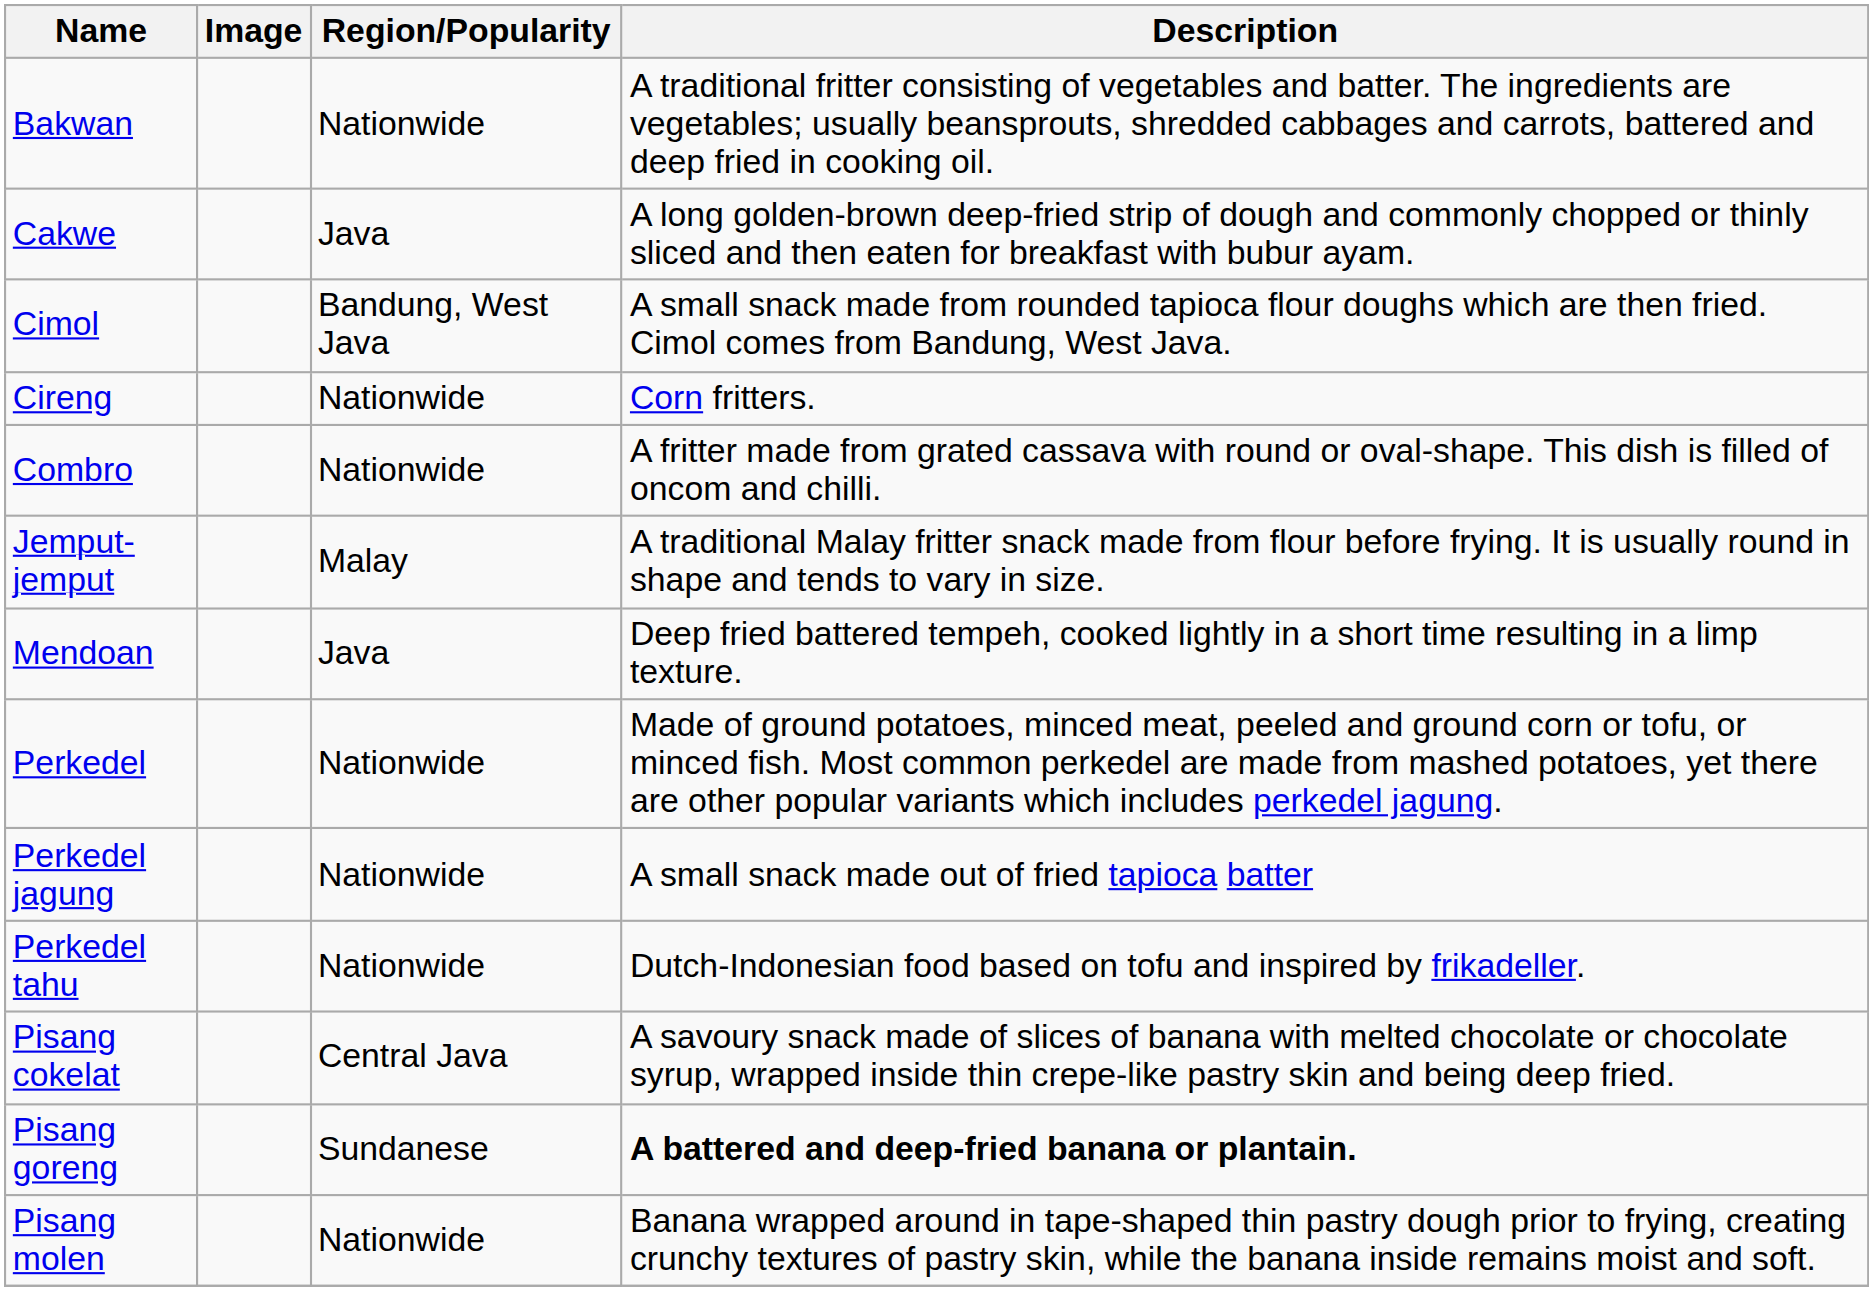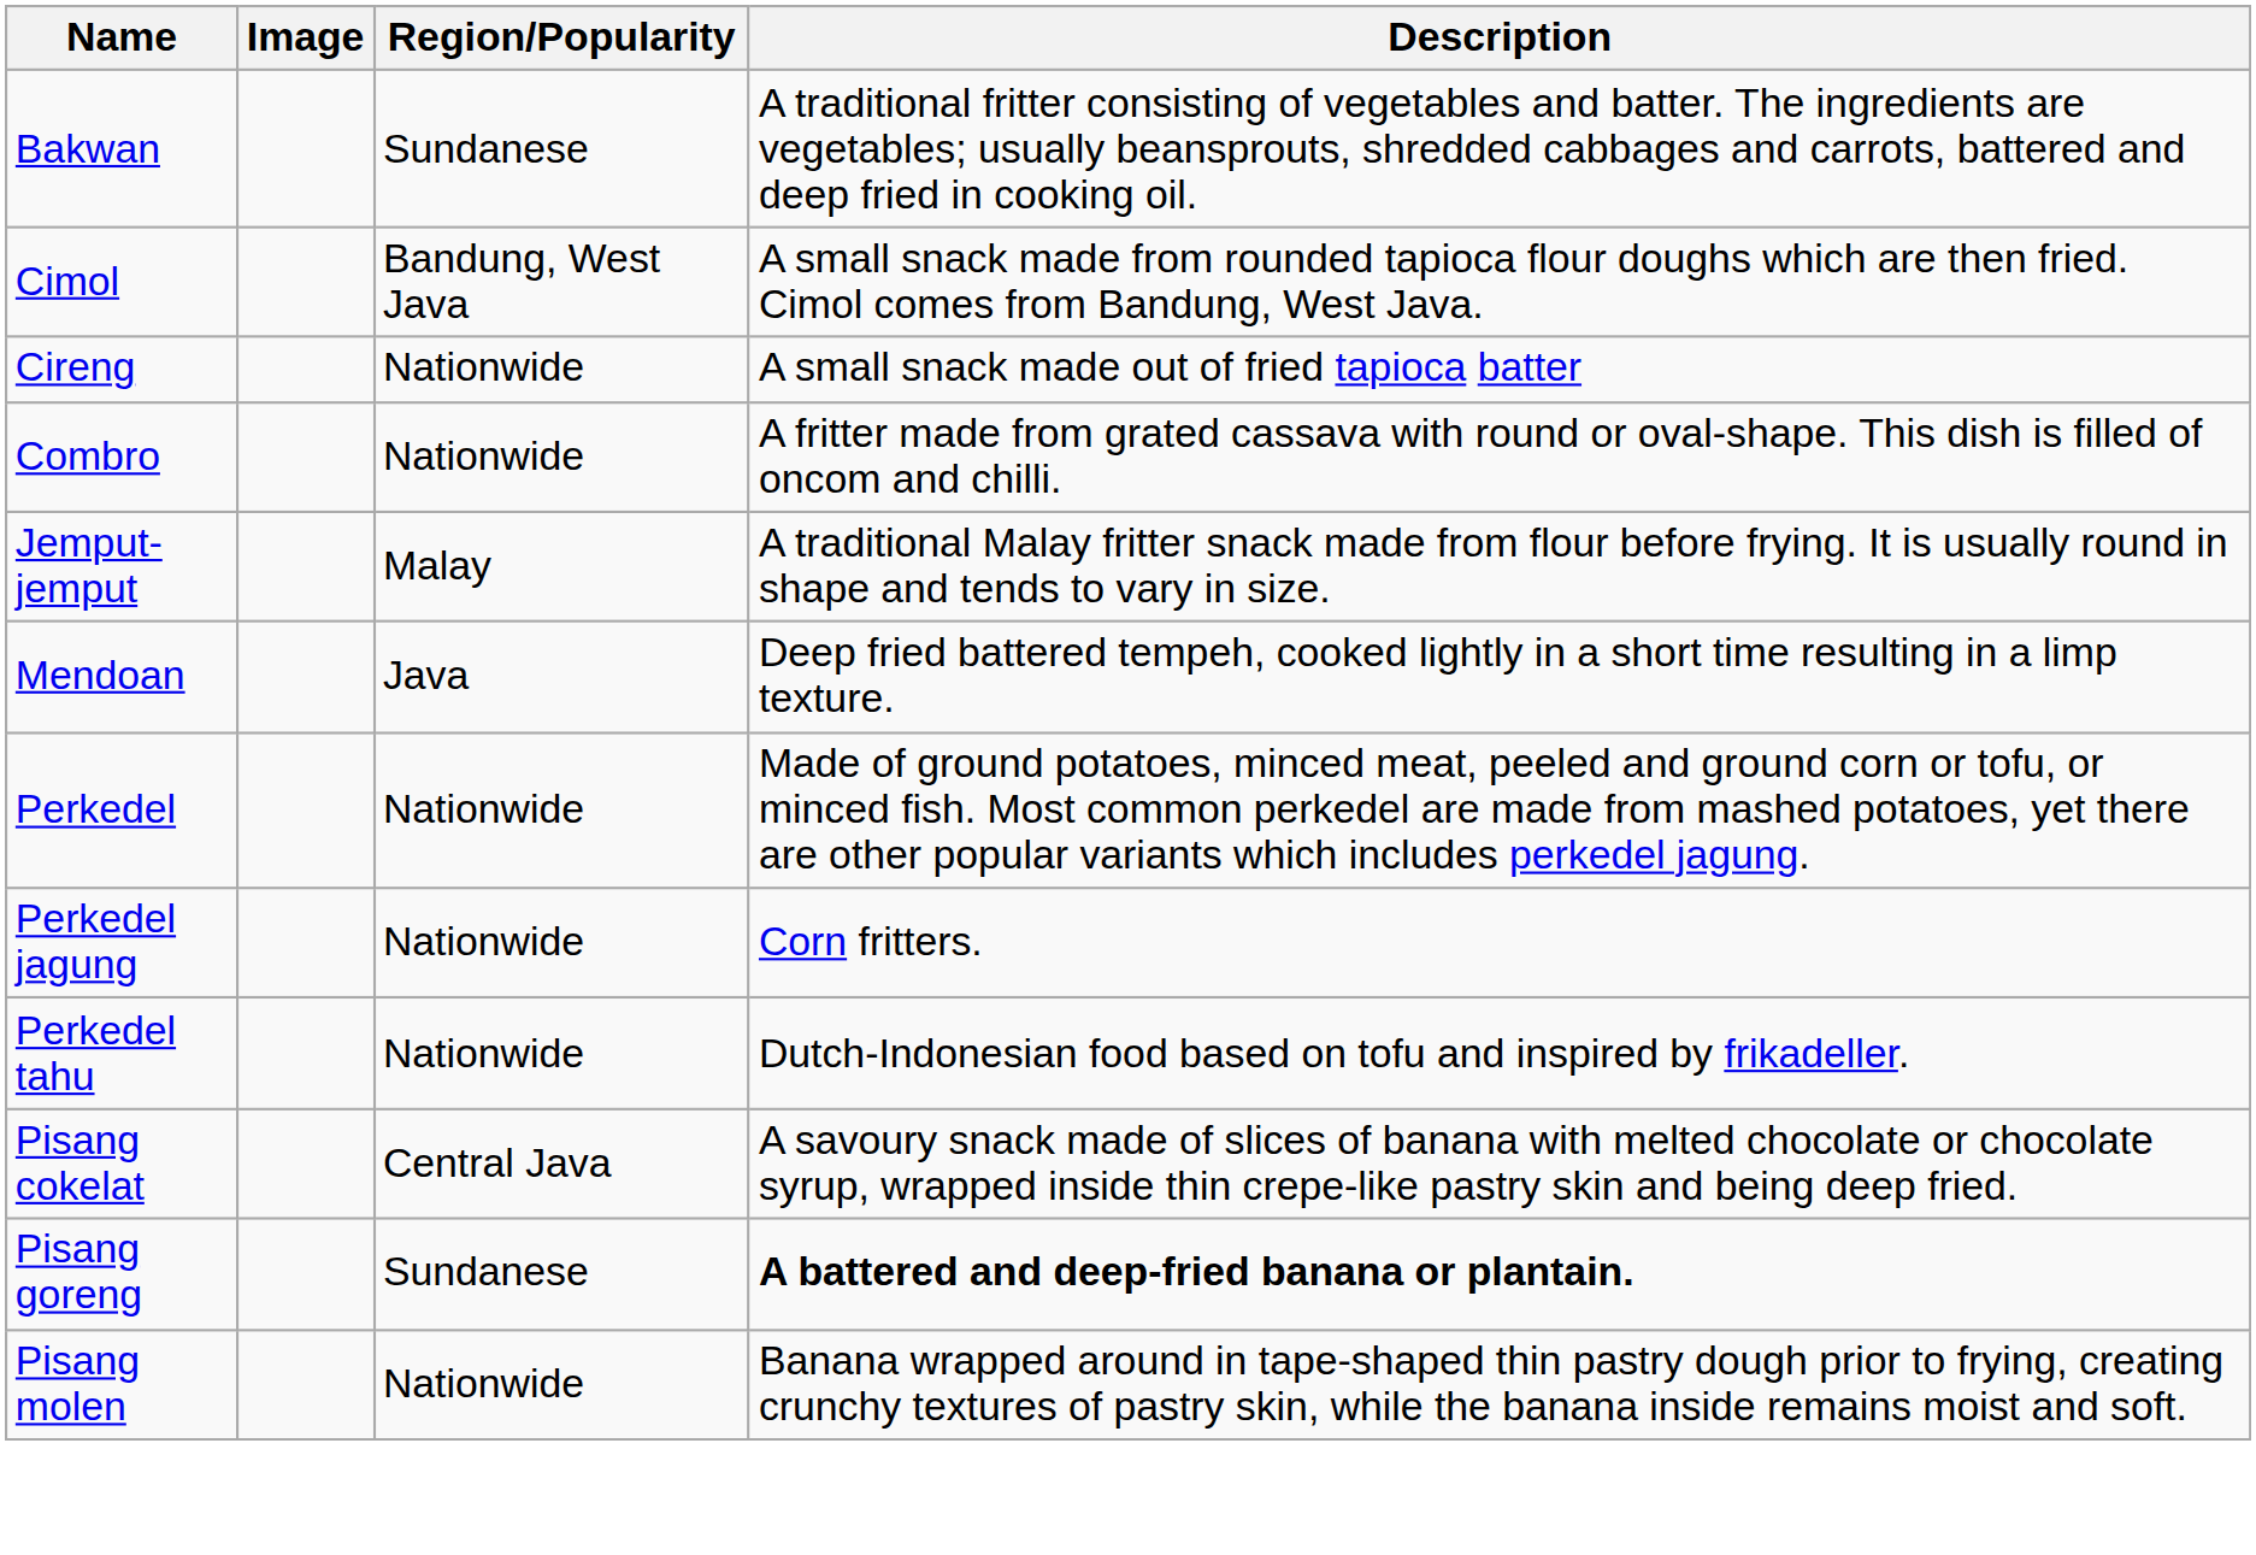Bakwan | Region/Popularity: Nationwide -> Sundanese
- row: Cakwe | Java | A long golden-brown deep-fried strip of dough and commonly chopped or thinly sliced and then eaten for breakfast with bubur ayam.
Cireng | Description: Corn fritters. -> A small snack made out of fried tapioca batter
Perkedel jagung | Description: A small snack made out of fried tapioca batter -> Corn fritters.
